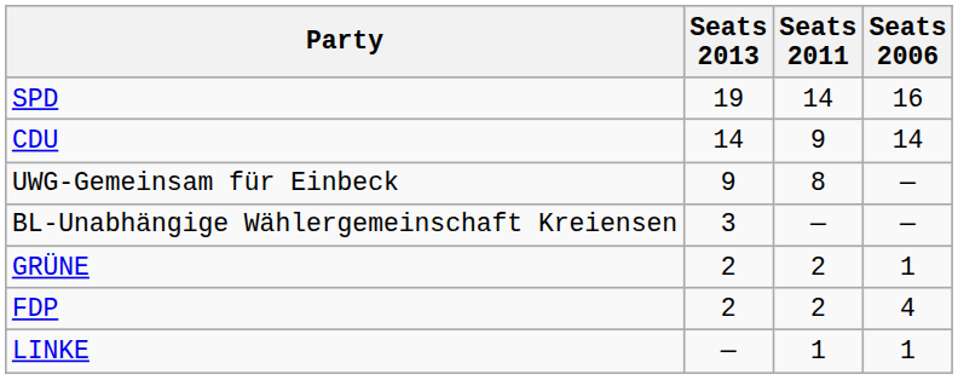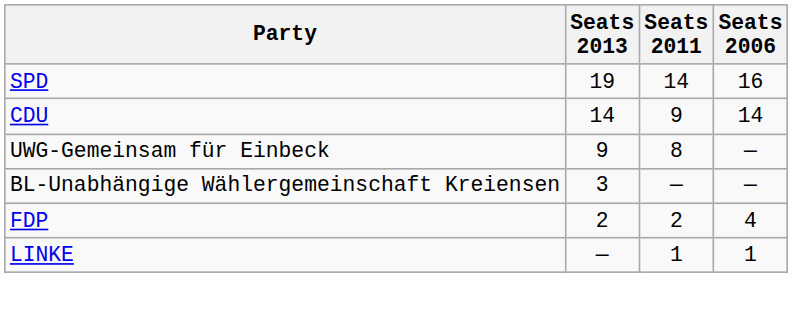- row: GRÜNE | 2 | 2 | 1
